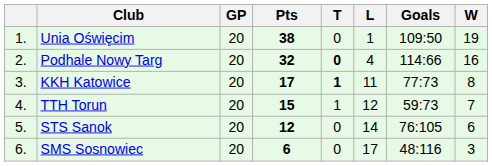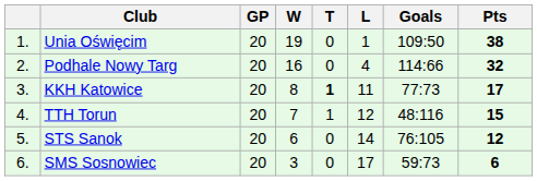columns swapped: W <-> Pts
Podhale Nowy Targ | T: bold -> normal
TTH Torun | Goals: 59:73 -> 48:116
SMS Sosnowiec | Goals: 48:116 -> 59:73
